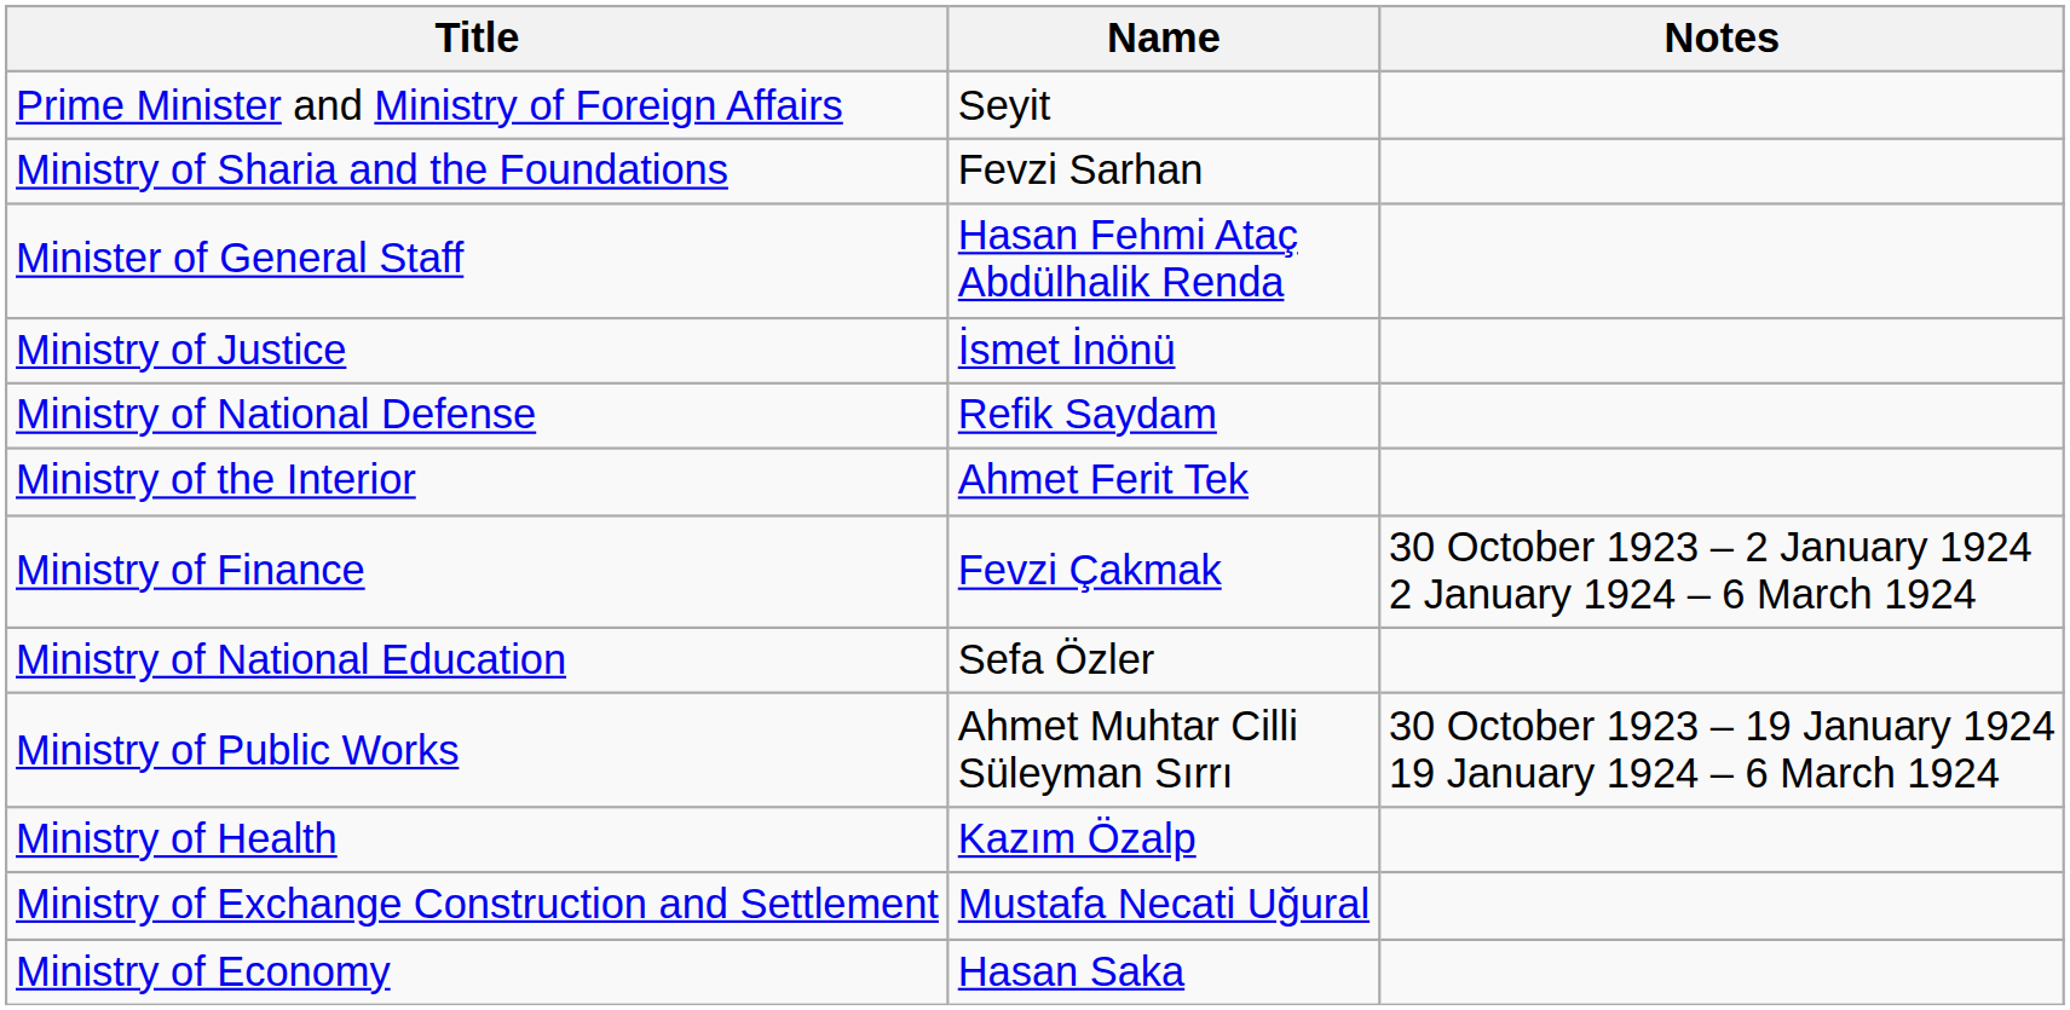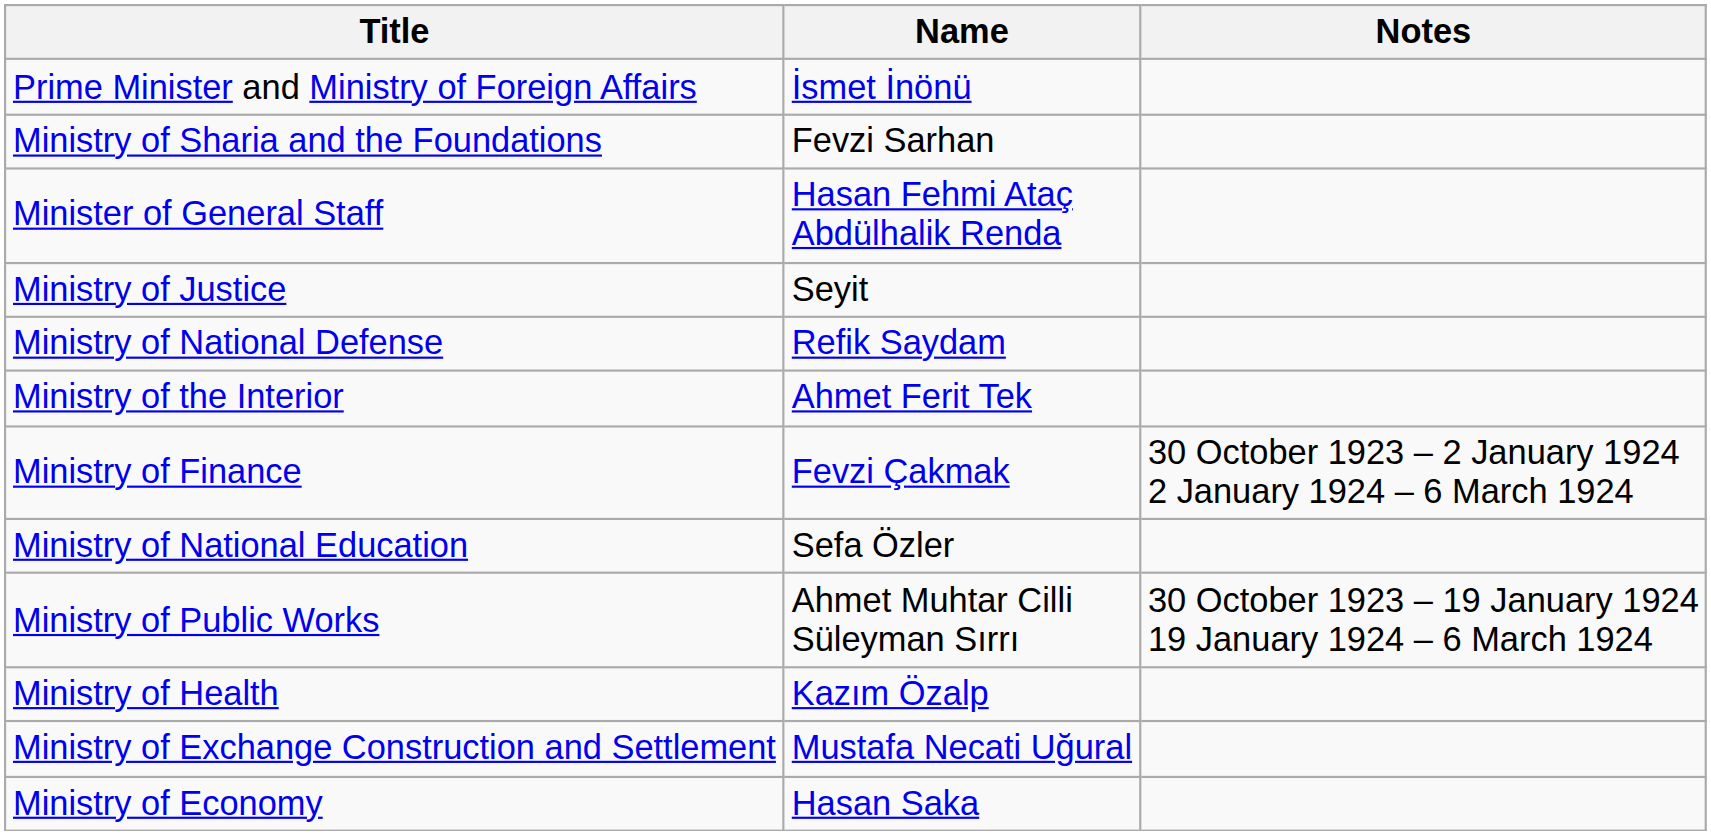Prime Minister and Ministry of Foreign Affairs | Name: Seyit -> İsmet İnönü
Ministry of Justice | Name: İsmet İnönü -> Seyit
